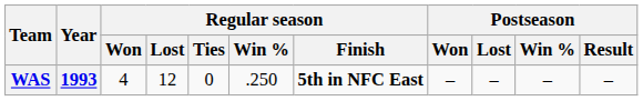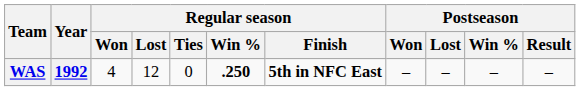WAS | Year: 1993 -> 1992
WAS | Regular season / Win %: normal -> bold
